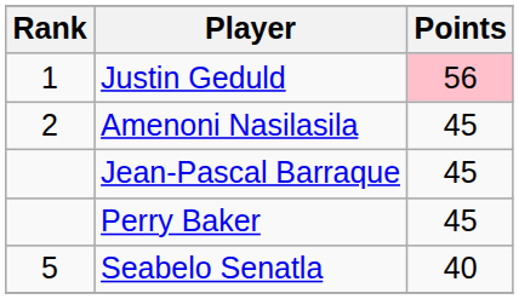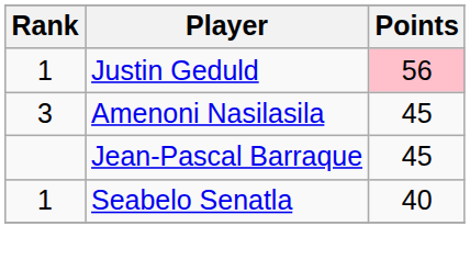Amenoni Nasilasila | Rank: 2 -> 3
- row: Perry Baker | 45
Seabelo Senatla | Rank: 5 -> 1
